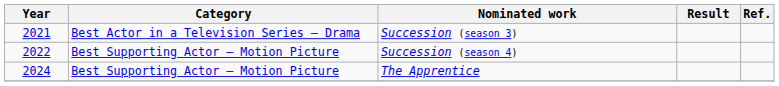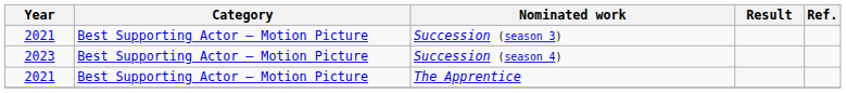Succession (season 3) | Category: Best Actor in a Television Series – Drama -> Best Supporting Actor – Motion Picture
Succession (season 4) | Year: 2022 -> 2023
The Apprentice | Year: 2024 -> 2021
